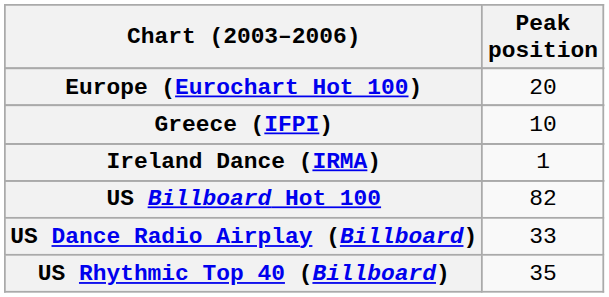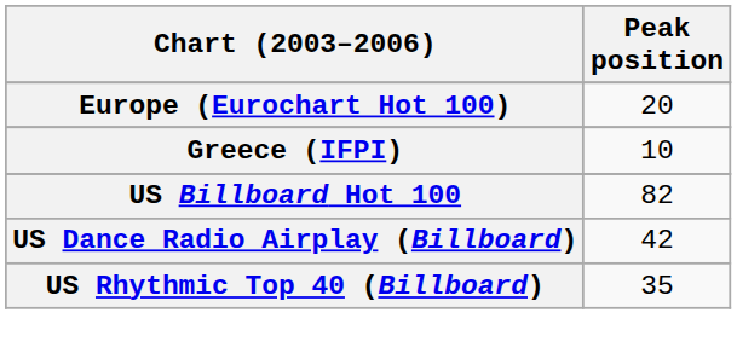- row: Ireland Dance (IRMA) | 1
US Dance Radio Airplay (Billboard) | Peak position: 33 -> 42
